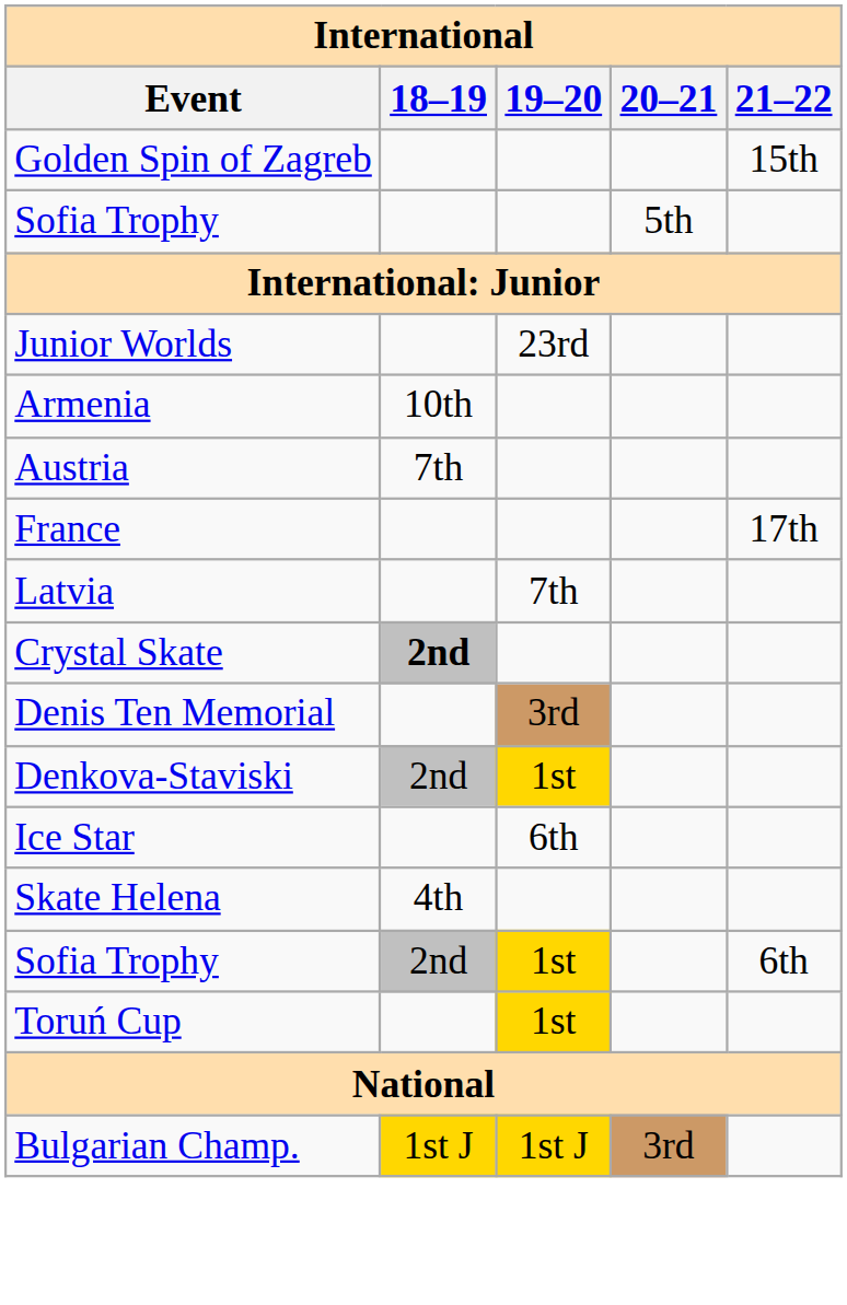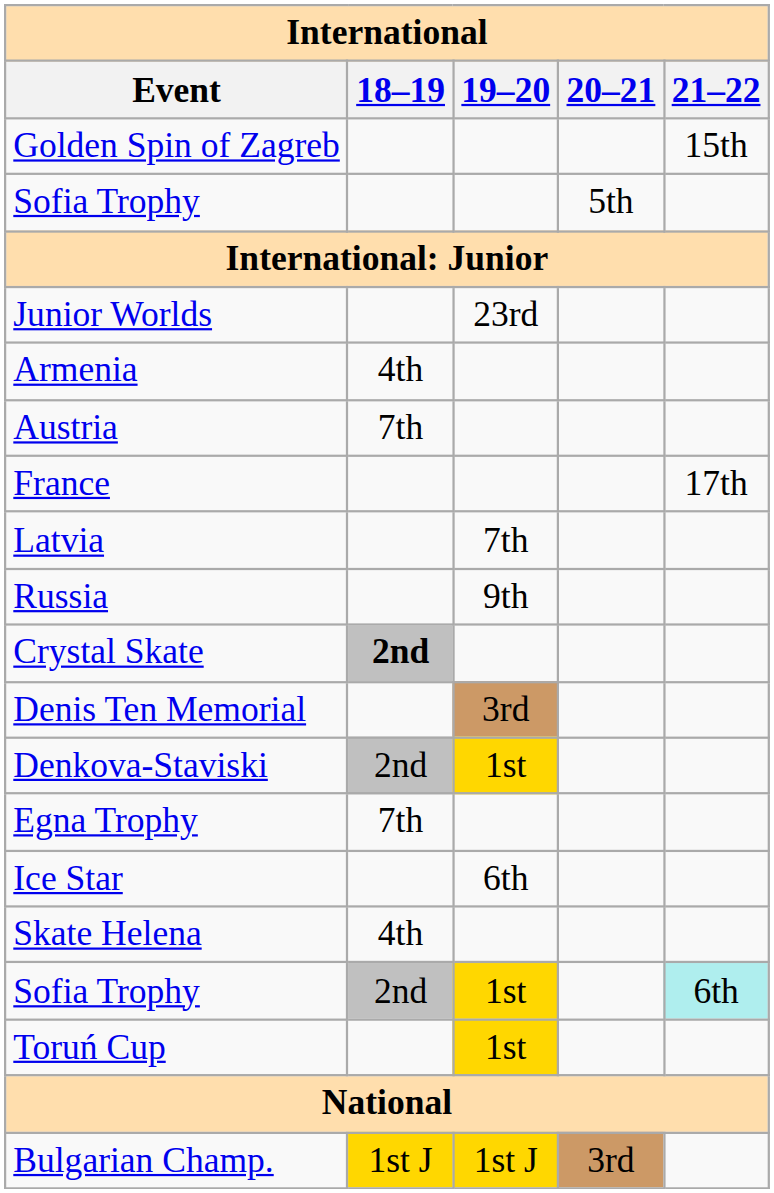Armenia | 18–19: 10th -> 4th
+ row: Russia | 9th
+ row: Egna Trophy | 7th
Sofia Trophy / 1st | 21–22: no background -> paleturquoise background
